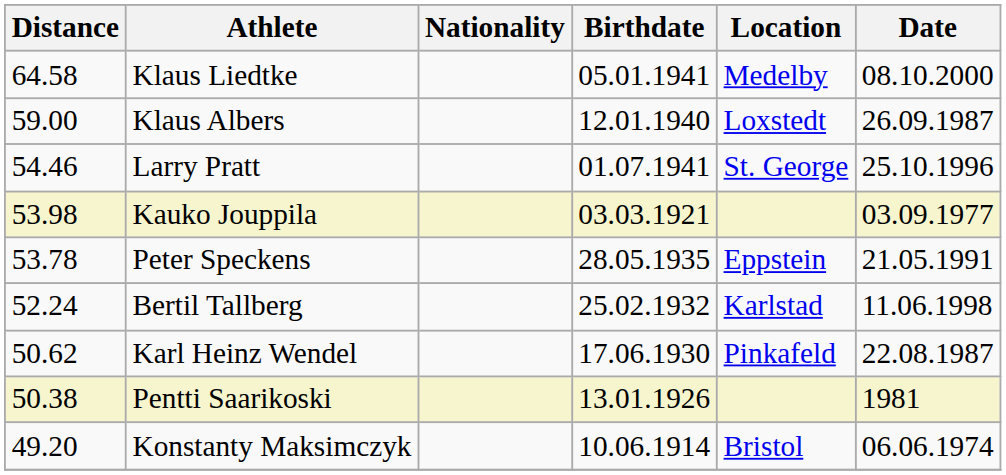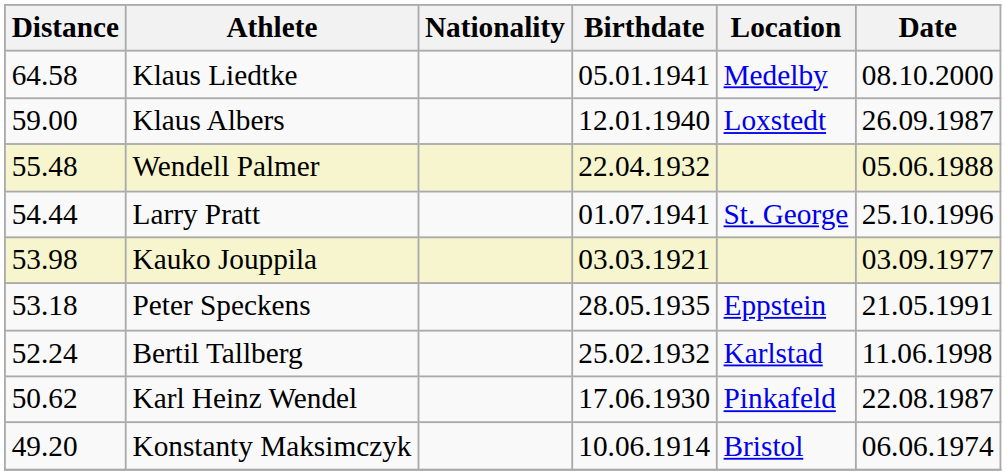+ row: 55.48 | Wendell Palmer | 22.04.1932 | 05.06.1988
Larry Pratt | Distance: 54.46 -> 54.44
Peter Speckens | Distance: 53.78 -> 53.18
- row: 50.38 | Pentti Saarikoski | 13.01.1926 | 1981
